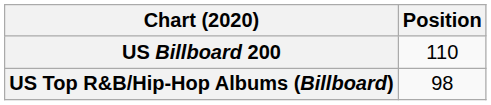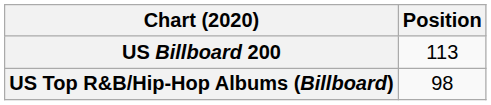US Billboard 200 | Position: 110 -> 113
